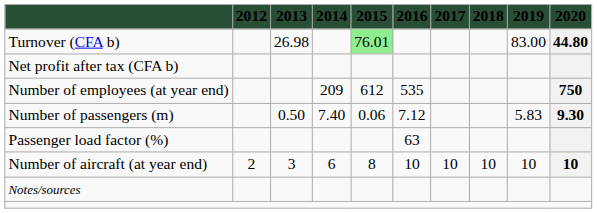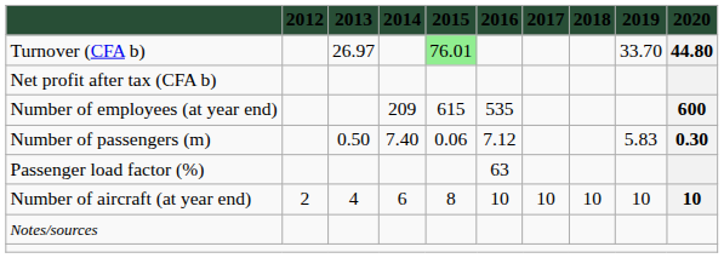Turnover (CFA b) | 2013: 26.98 -> 26.97
Turnover (CFA b) | 2019: 83.00 -> 33.70
Number of employees (at year end) | 2015: 612 -> 615
Number of employees (at year end) | 2020: 750 -> 600
Number of passengers (m) | 2020: 9.30 -> 0.30
Number of aircraft (at year end) | 2013: 3 -> 4
